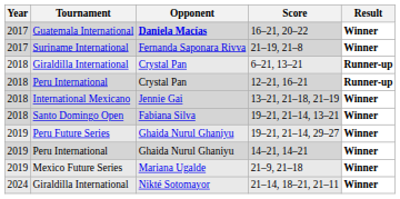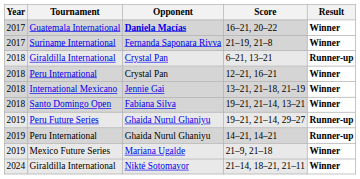12–21, 16–21 | Result: Runner-up -> Winner
19–21, 21–14, 29–27 | Result: Winner -> Runner-up
14–21, 14–21 | Result: Winner -> Runner-up
